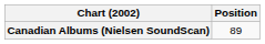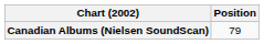Canadian Albums (Nielsen SoundScan) | Position: 89 -> 79
